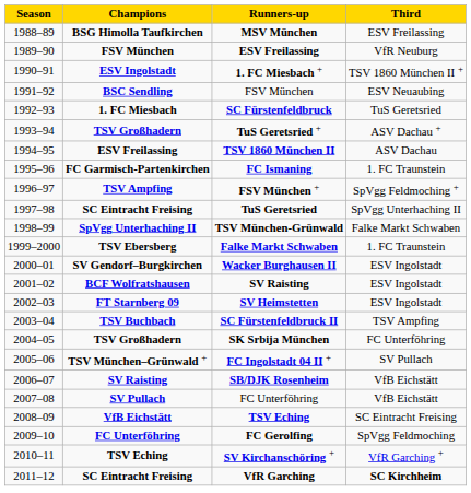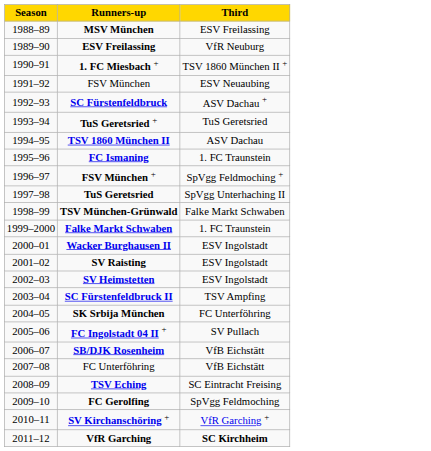- column: Champions | BSG Himolla Taufkirchen | FSV München | ESV Ingolstadt | BSC Sendling | 1. FC Miesbach | TSV Großhadern | ESV Freilassing | FC Garmisch-Partenkirchen | TSV Ampfing | SC Eintracht Freising | SpVgg Unterhaching II | TSV Ebersberg | SV Gendorf–Burgkirchen | BCF Wolfratshausen | FT Starnberg 09 | TSV Buchbach | TSV Großhadern | TSV München–Grünwald + | SV Raisting | SV Pullach | VfB Eichstätt | FC Unterföhring | TSV Eching | SC Eintracht Freising
SC Fürstenfeldbruck | Third: TuS Geretsried -> ASV Dachau +
TuS Geretsried + | Third: ASV Dachau + -> TuS Geretsried
